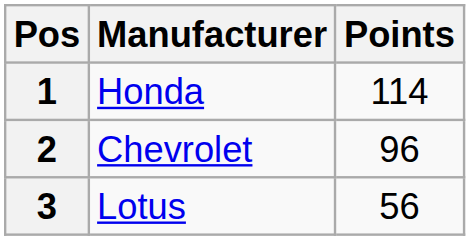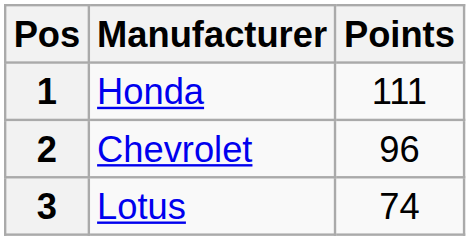1 | Points: 114 -> 111
3 | Points: 56 -> 74
